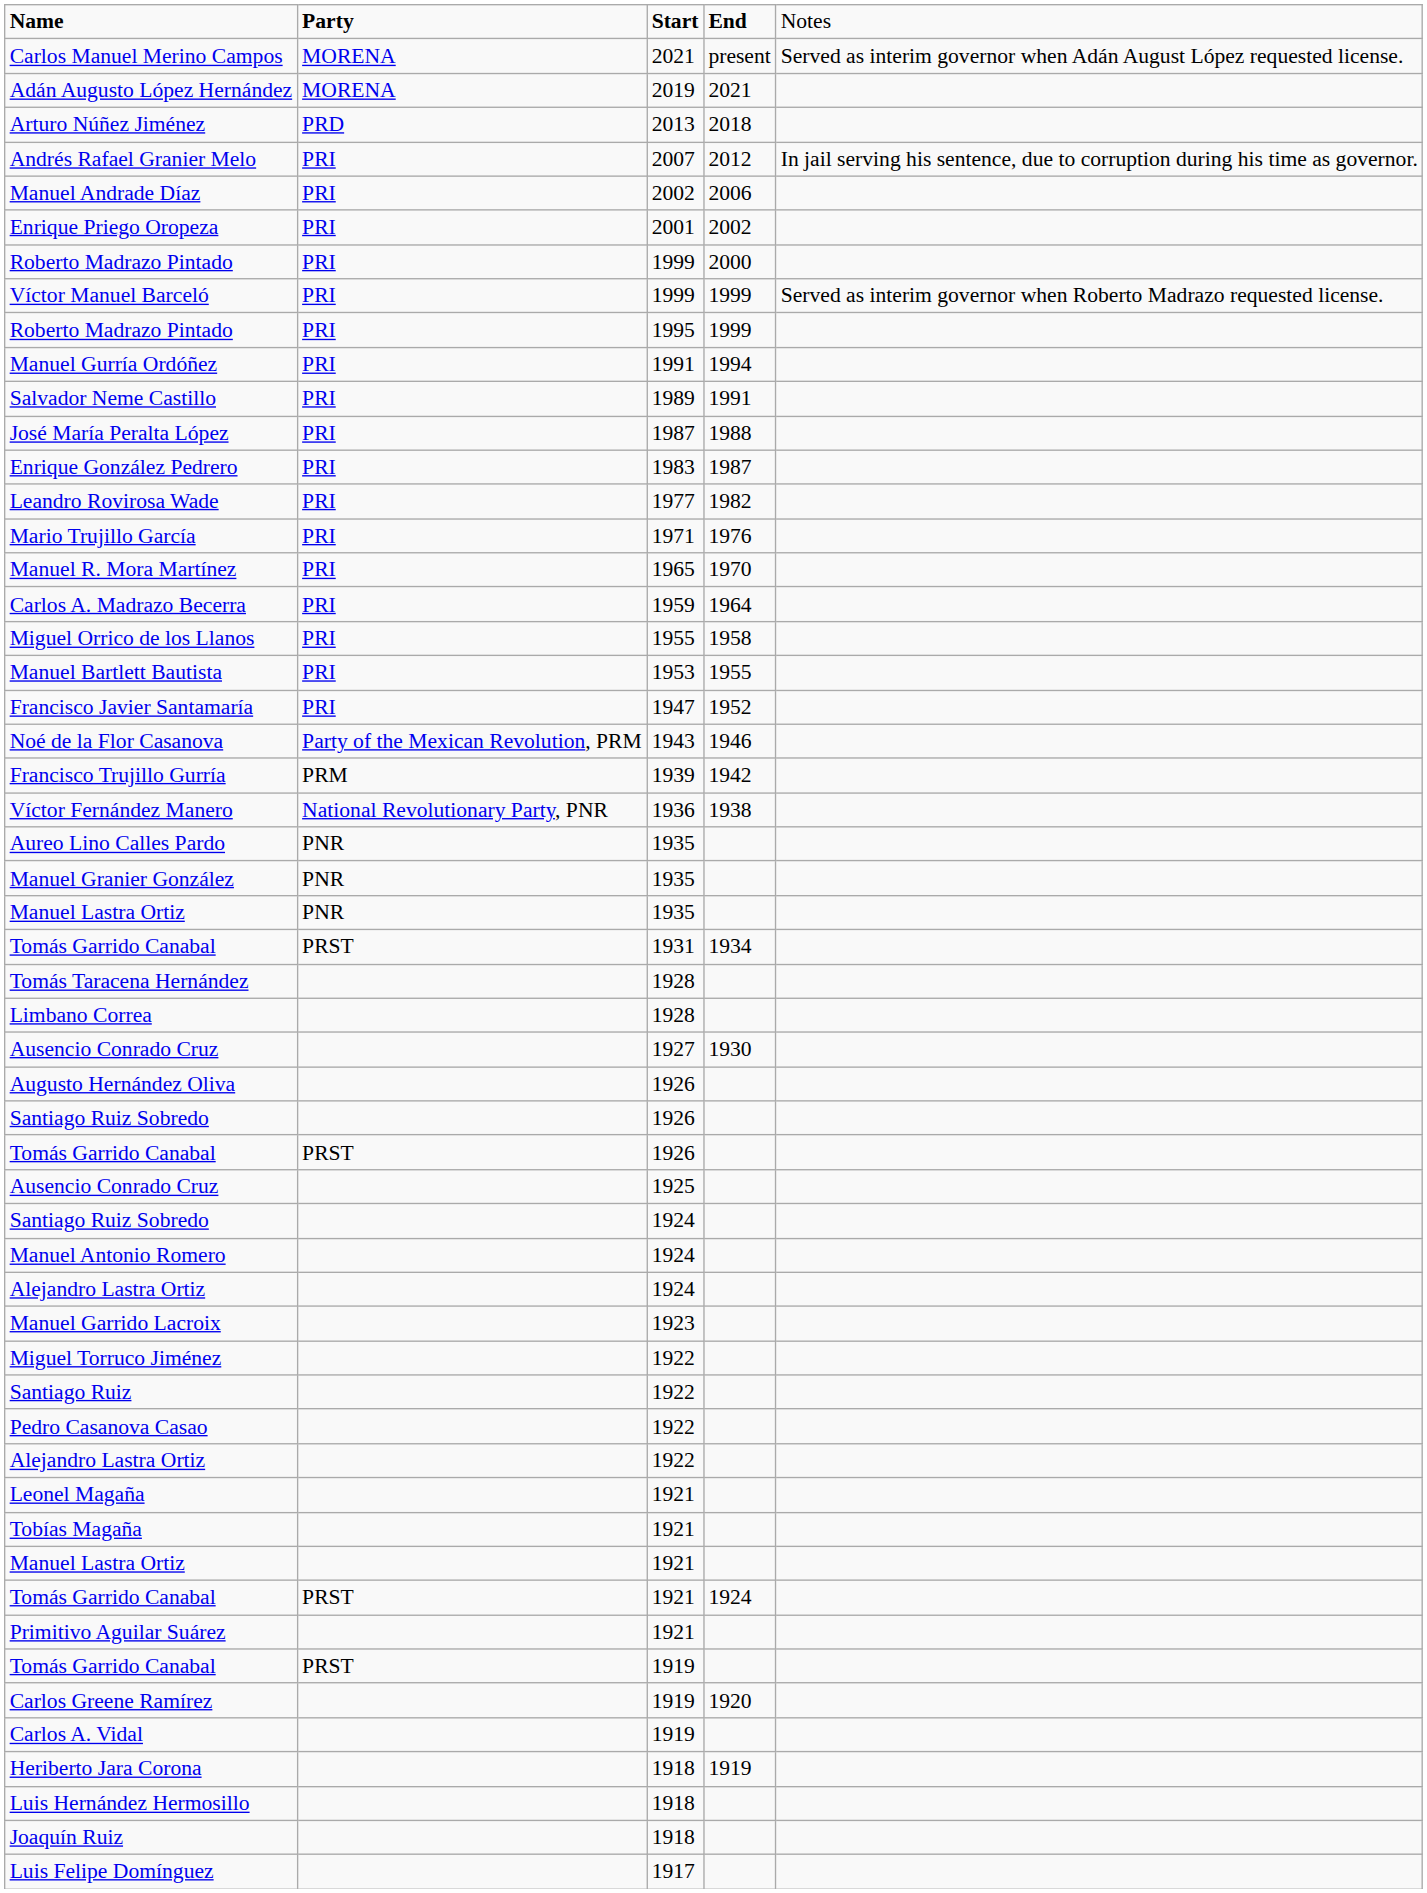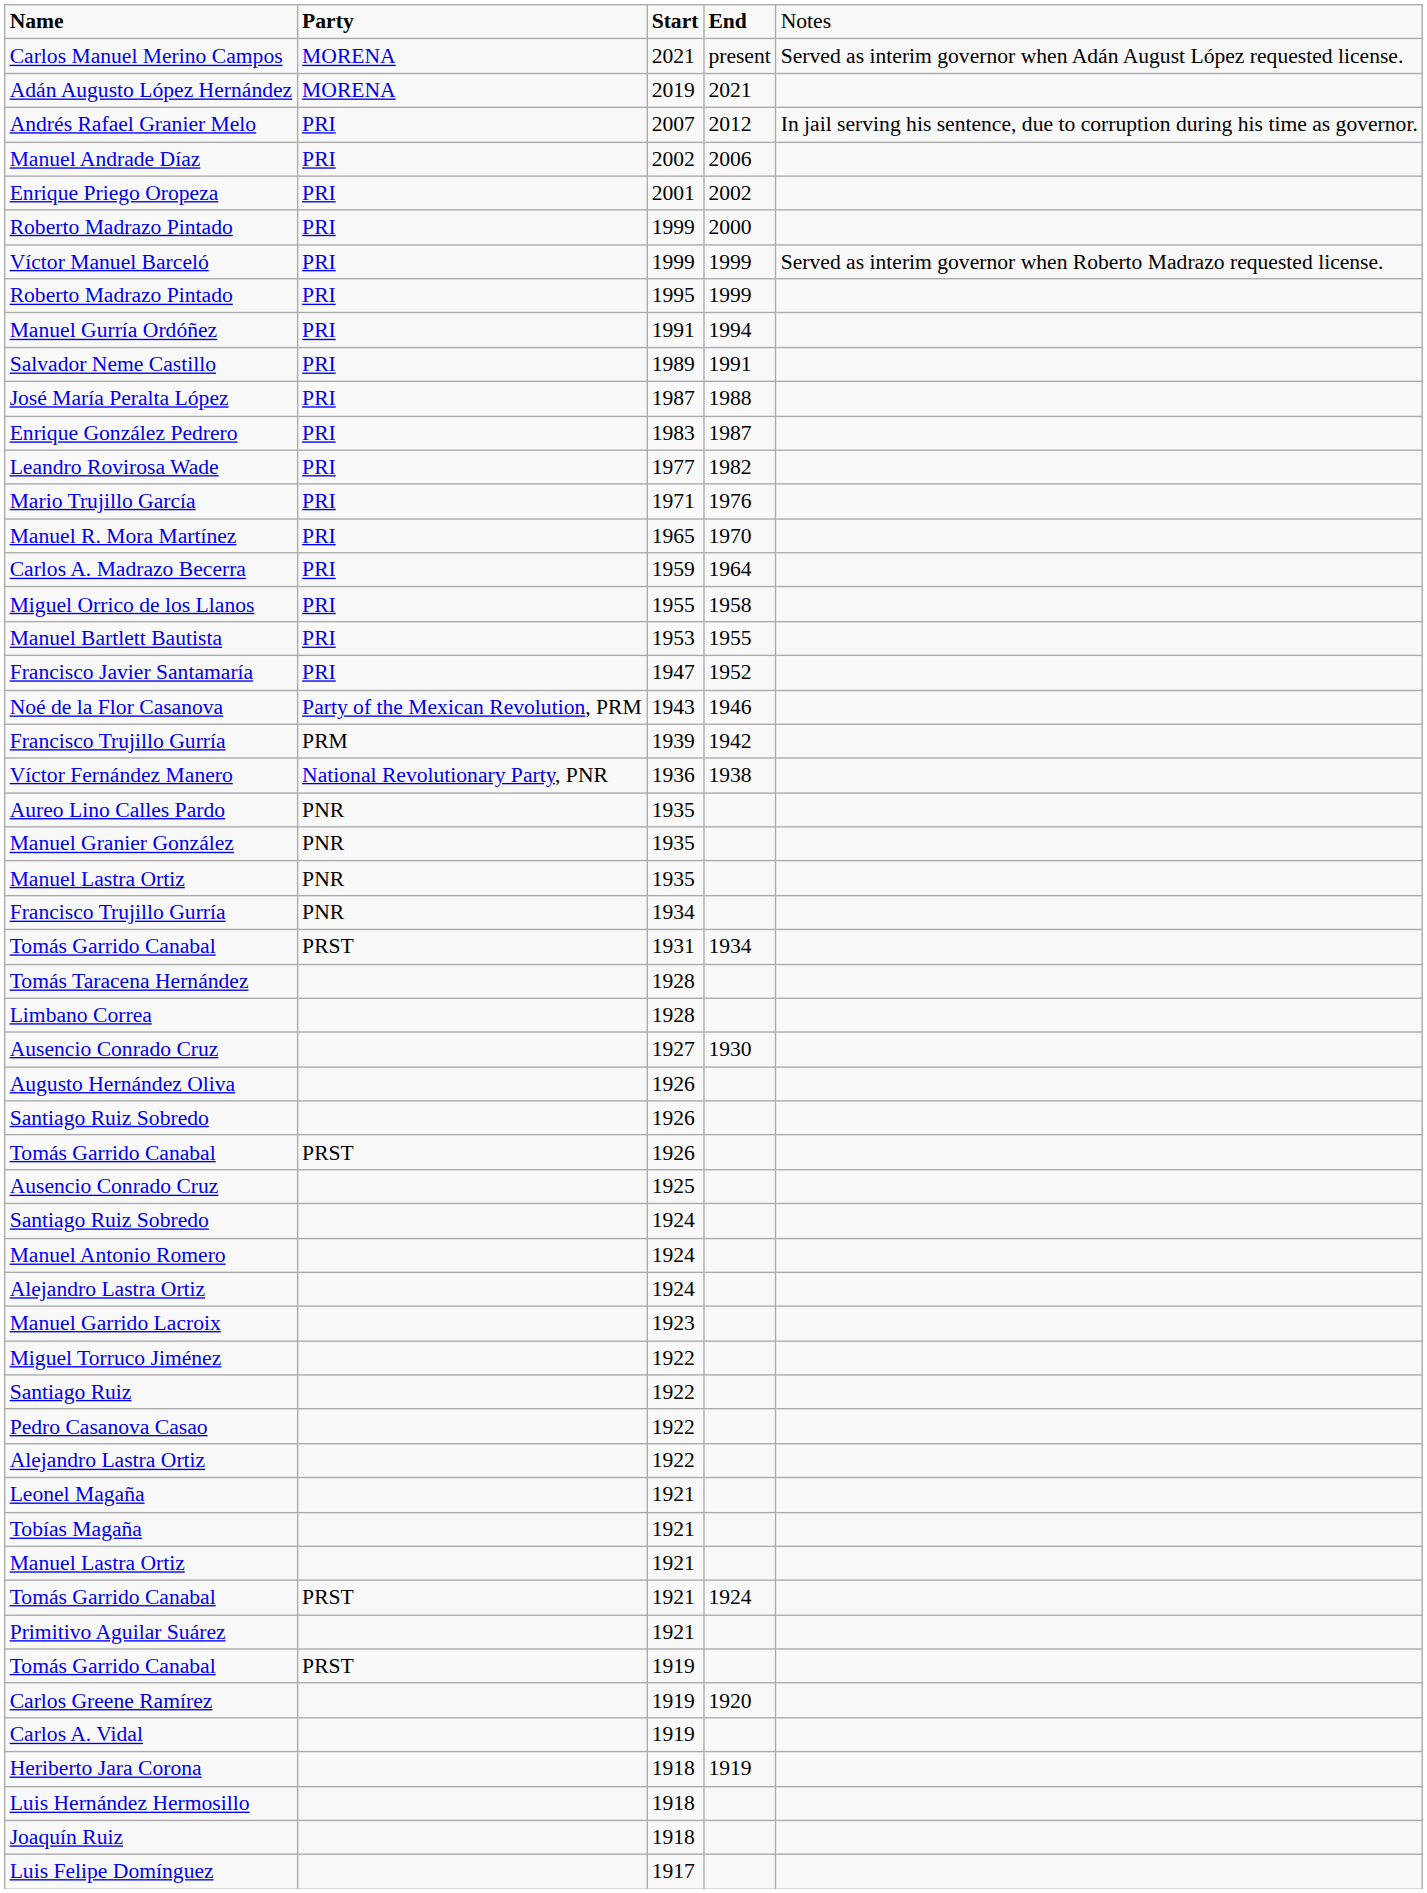- row: Arturo Núñez Jiménez | PRD | 2013 | 2018
+ row: Francisco Trujillo Gurría | PNR | 1934
